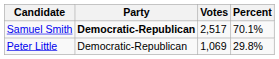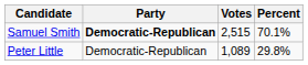Samuel Smith | Votes: 2,517 -> 2,515
Peter Little | Votes: 1,069 -> 1,089
